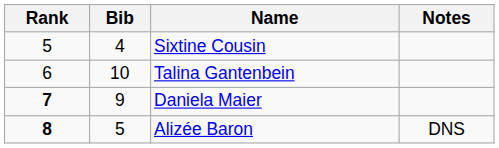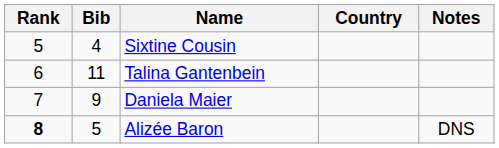+ column: Country
Talina Gantenbein | Bib: 10 -> 11
Daniela Maier | Rank: bold -> normal
